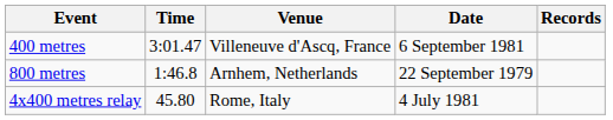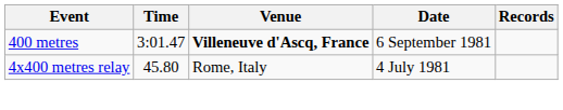400 metres | Venue: normal -> bold
- row: 800 metres | 1:46.8 | Arnhem, Netherlands | 22 September 1979
